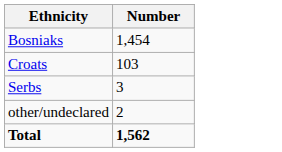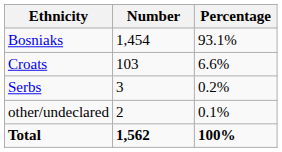+ column: Percentage | 93.1% | 6.6% | 0.2% | 0.1% | 100%
